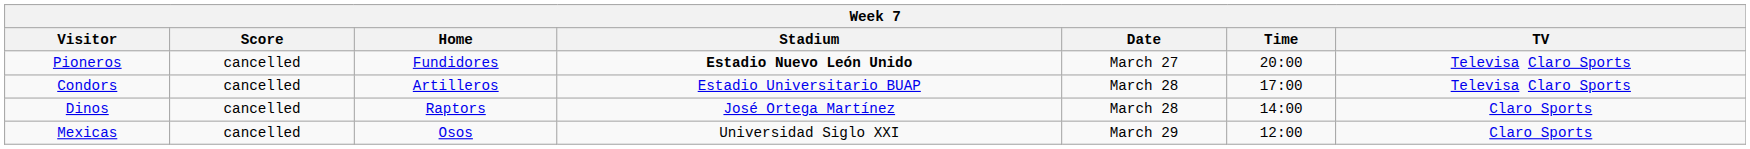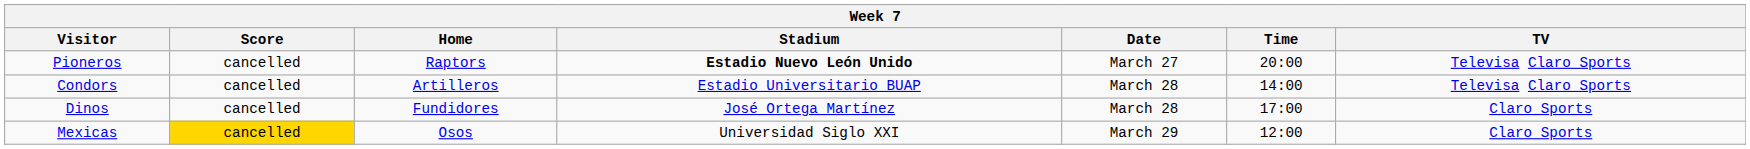Pioneros | Home: Fundidores -> Raptors
Condors | Time: 17:00 -> 14:00
Dinos | Home: Raptors -> Fundidores
Dinos | Time: 14:00 -> 17:00
Mexicas | Score: no background -> gold background
